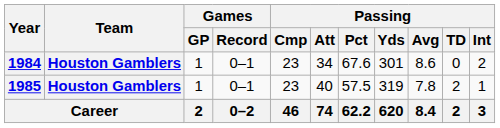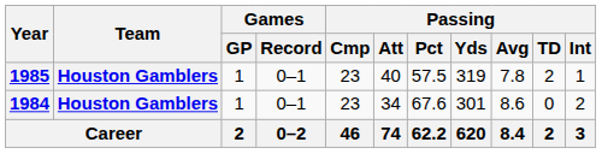rows swapped: 1984 <-> 1985
